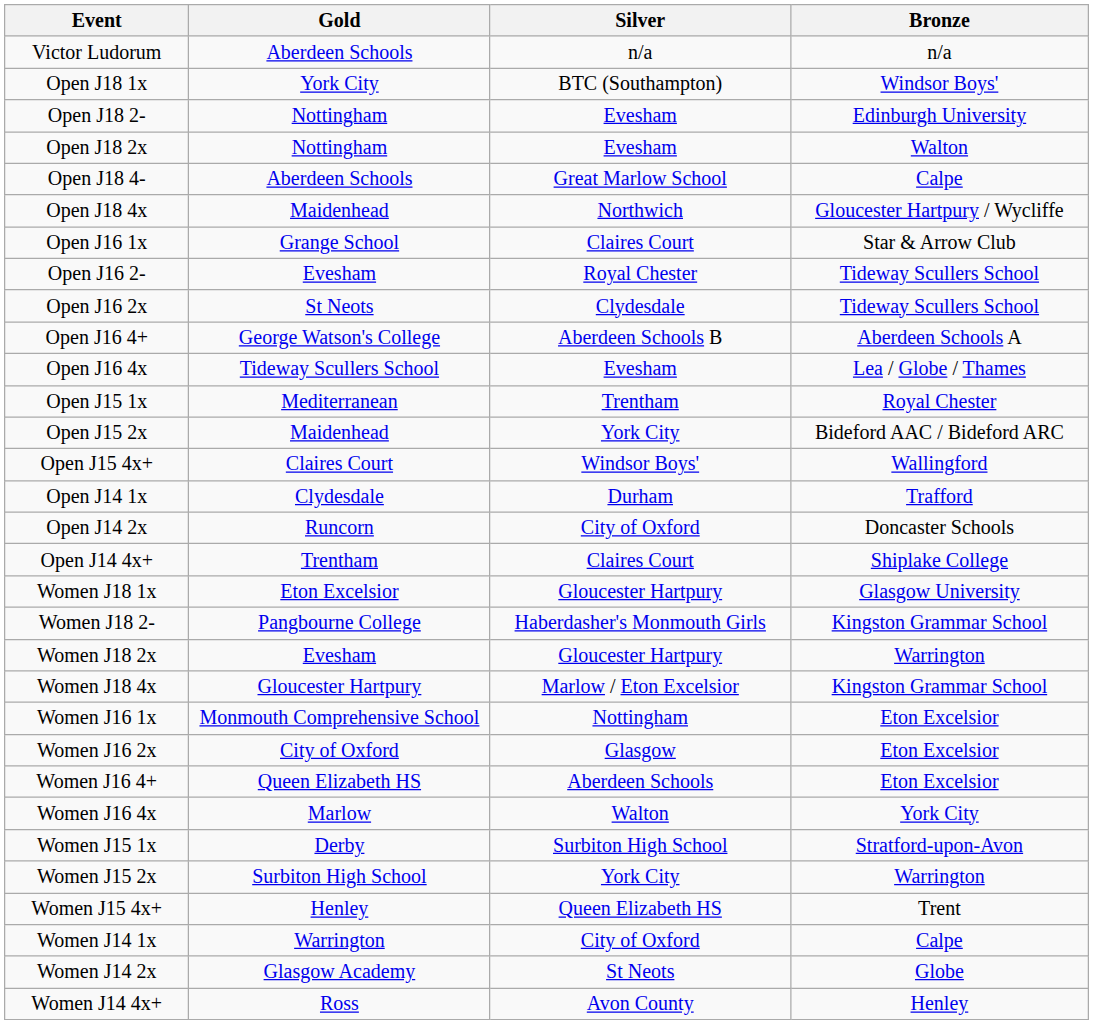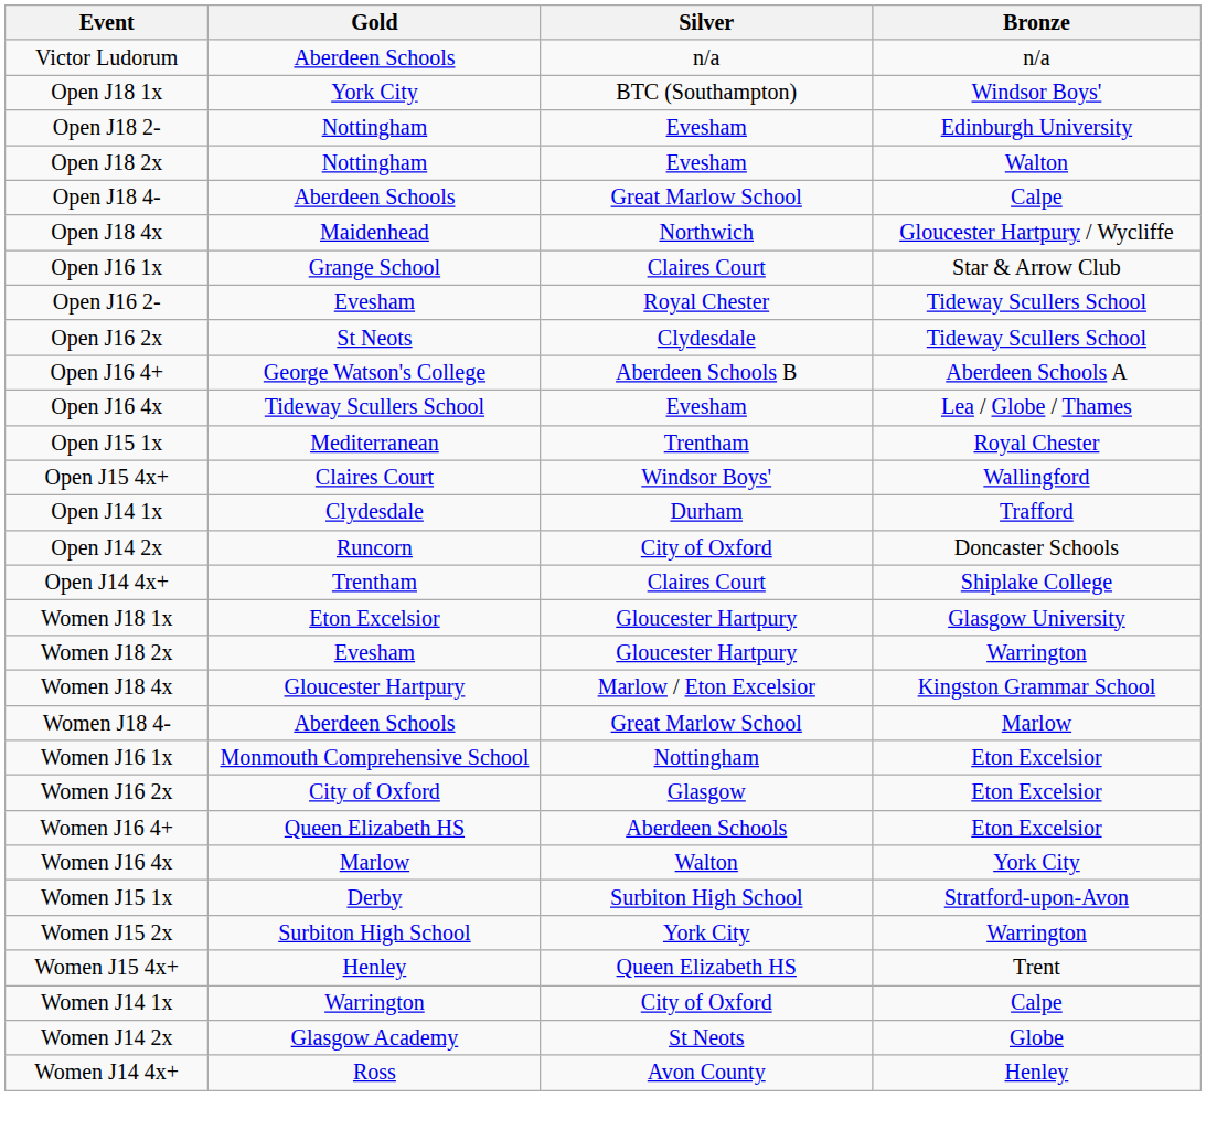- row: Open J15 2x | Maidenhead | York City | Bideford AAC / Bideford ARC
- row: Women J18 2- | Pangbourne College | Haberdasher's Monmouth Girls | Kingston Grammar School
+ row: Women J18 4- | Aberdeen Schools | Great Marlow School | Marlow
